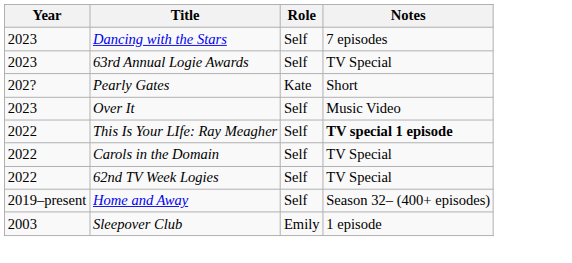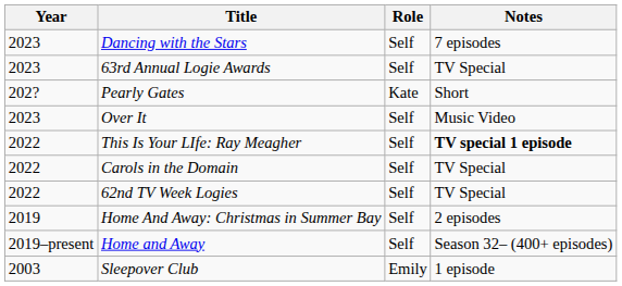+ row: 2019 | Home And Away: Christmas in Summer Bay | Self | 2 episodes
